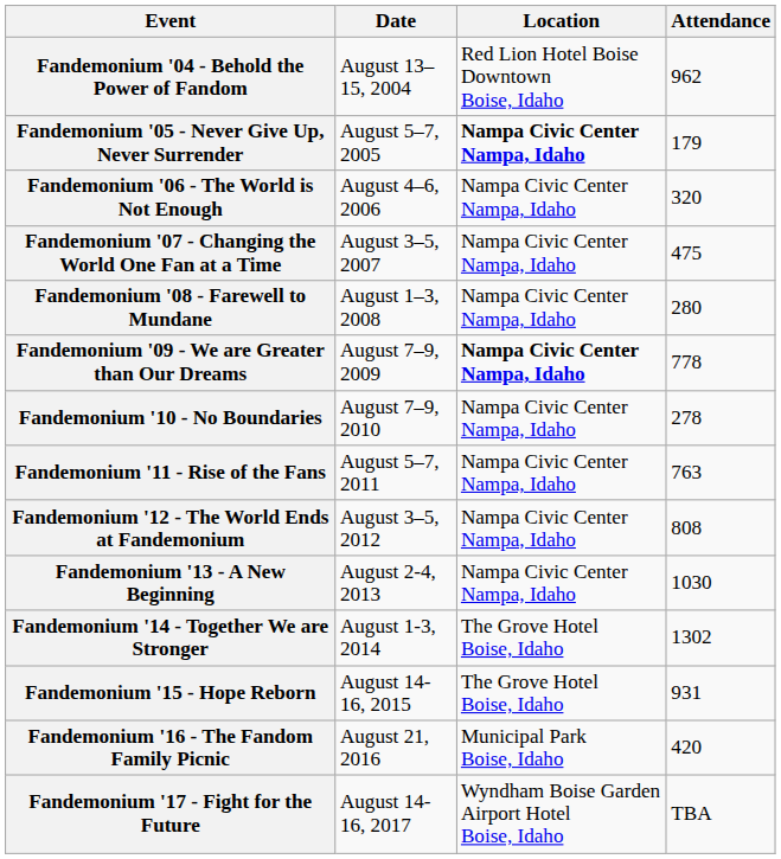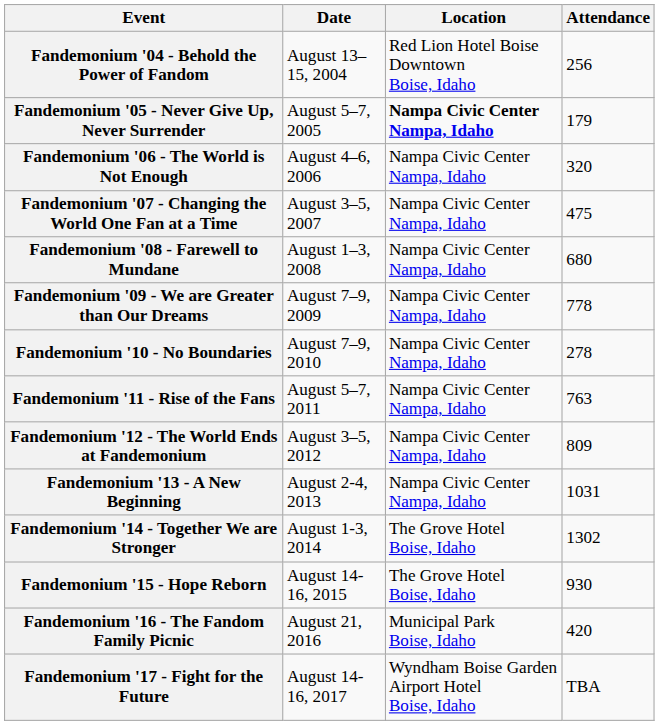Fandemonium '04 - Behold the Power of Fandom | Attendance: 962 -> 256
Fandemonium '08 - Farewell to Mundane | Attendance: 280 -> 680
Fandemonium '09 - We are Greater than Our Dreams | Location: bold -> normal
Fandemonium '12 - The World Ends at Fandemonium | Attendance: 808 -> 809
Fandemonium '13 - A New Beginning | Attendance: 1030 -> 1031
Fandemonium '15 - Hope Reborn | Attendance: 931 -> 930
